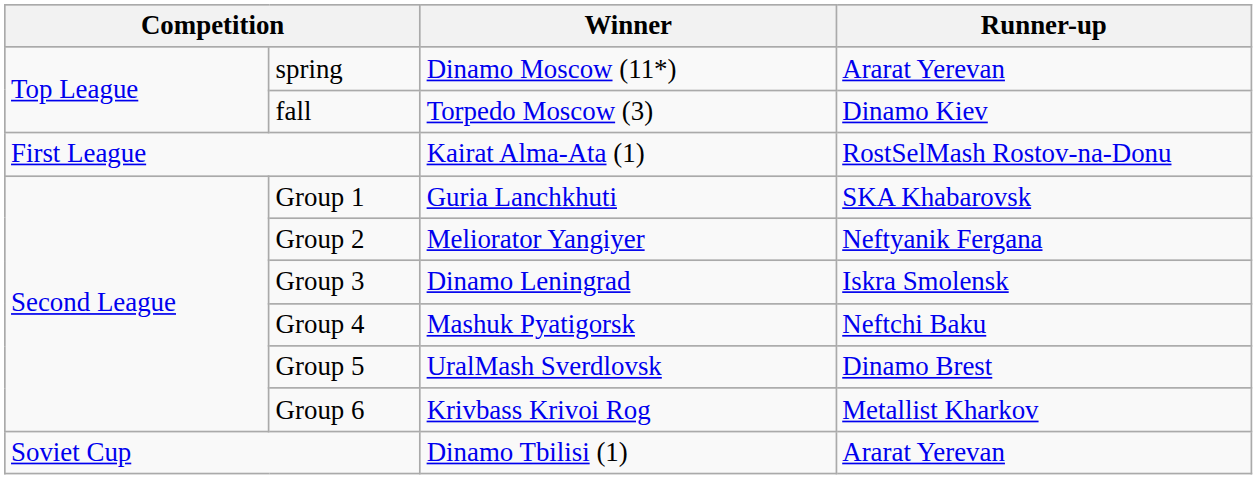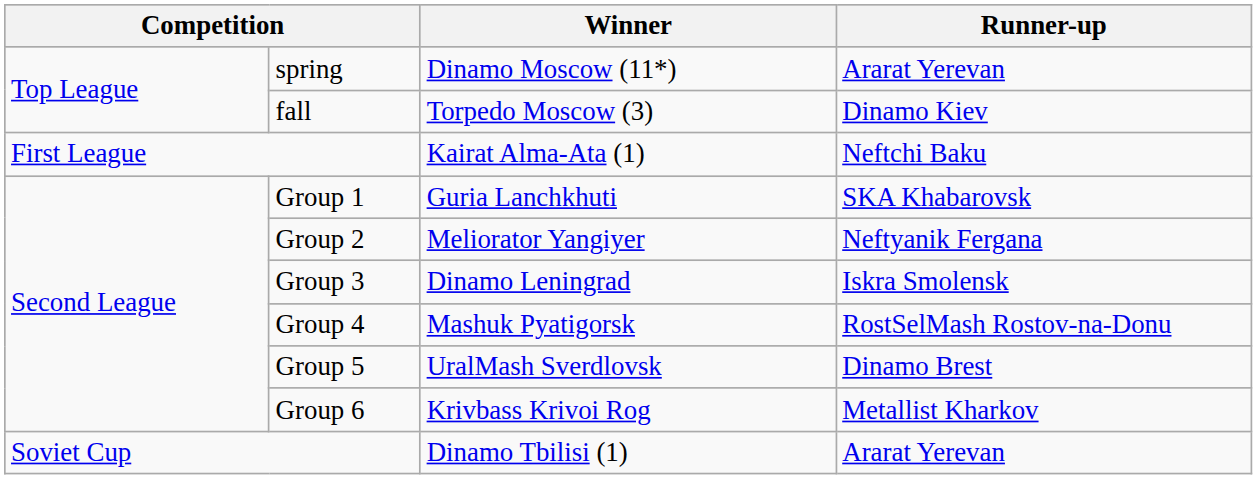First League | Runner-up: RostSelMash Rostov-na-Donu -> Neftchi Baku
Group 4 | Runner-up: Neftchi Baku -> RostSelMash Rostov-na-Donu
